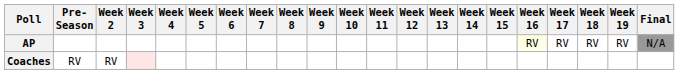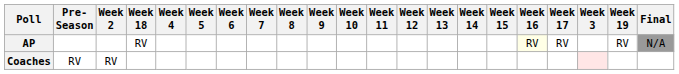columns swapped: Week 3 <-> Week 18
